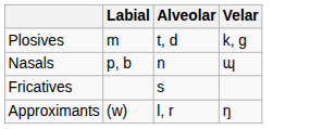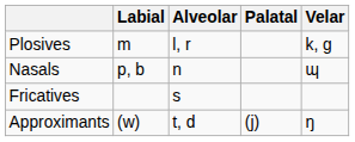+ column: Palatal | (j)
Plosives | Alveolar: t, d -> l, r
Approximants | Alveolar: l, r -> t, d
